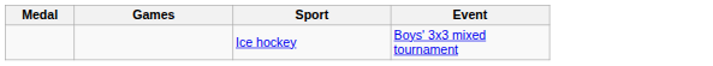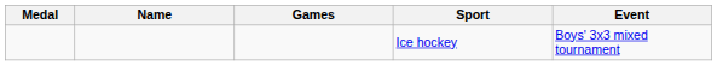+ column: Name
